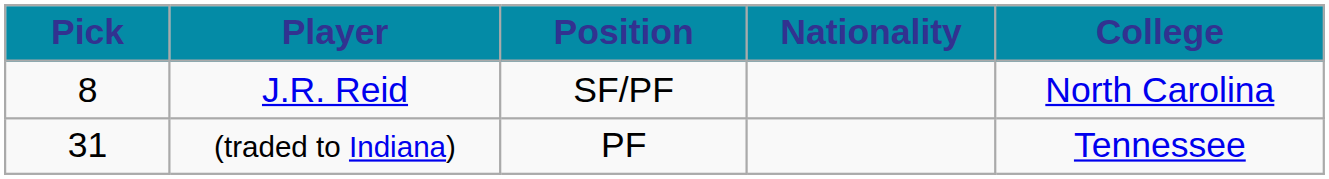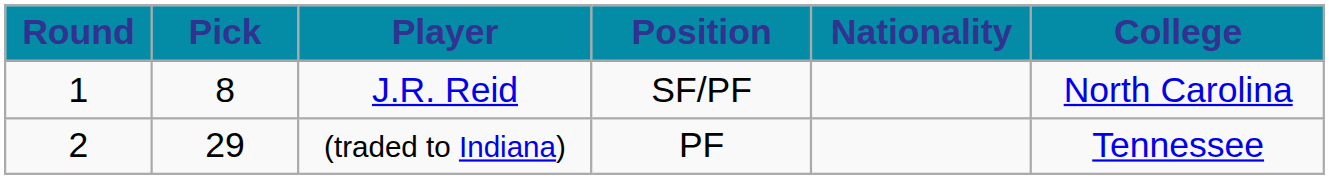+ column: Round | 1 | 2
(traded to Indiana) | Pick: 31 -> 29
